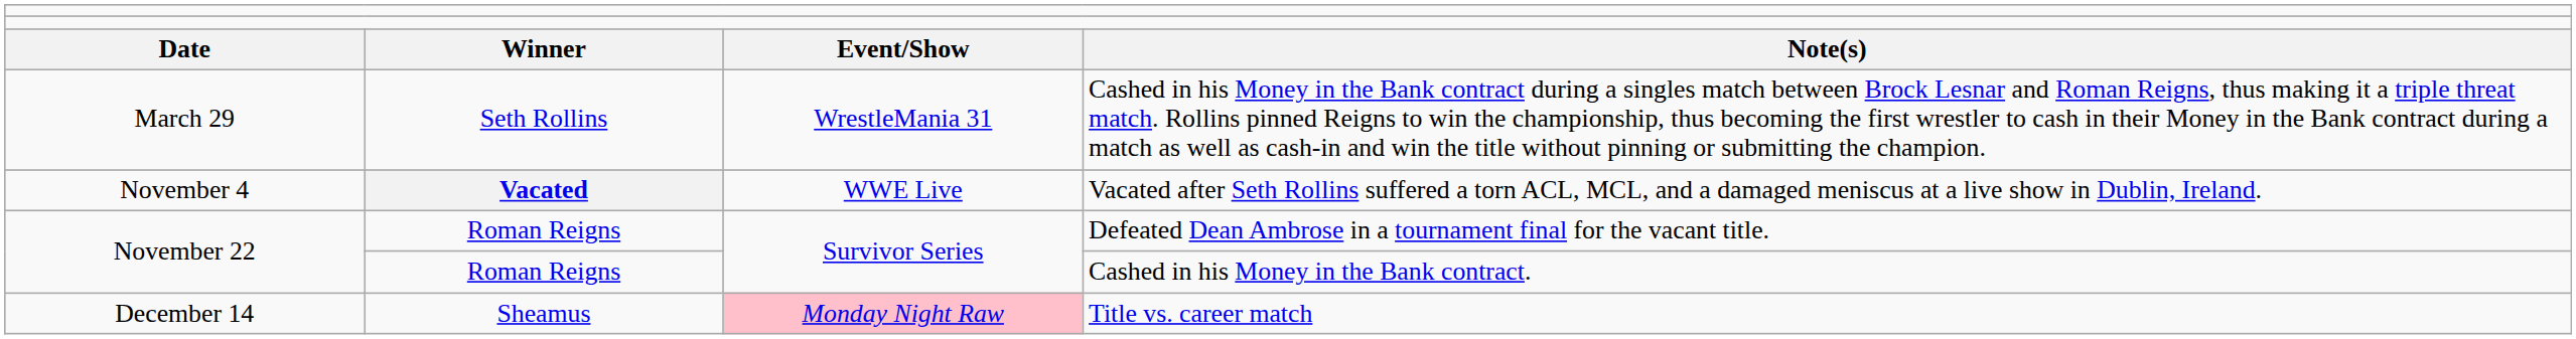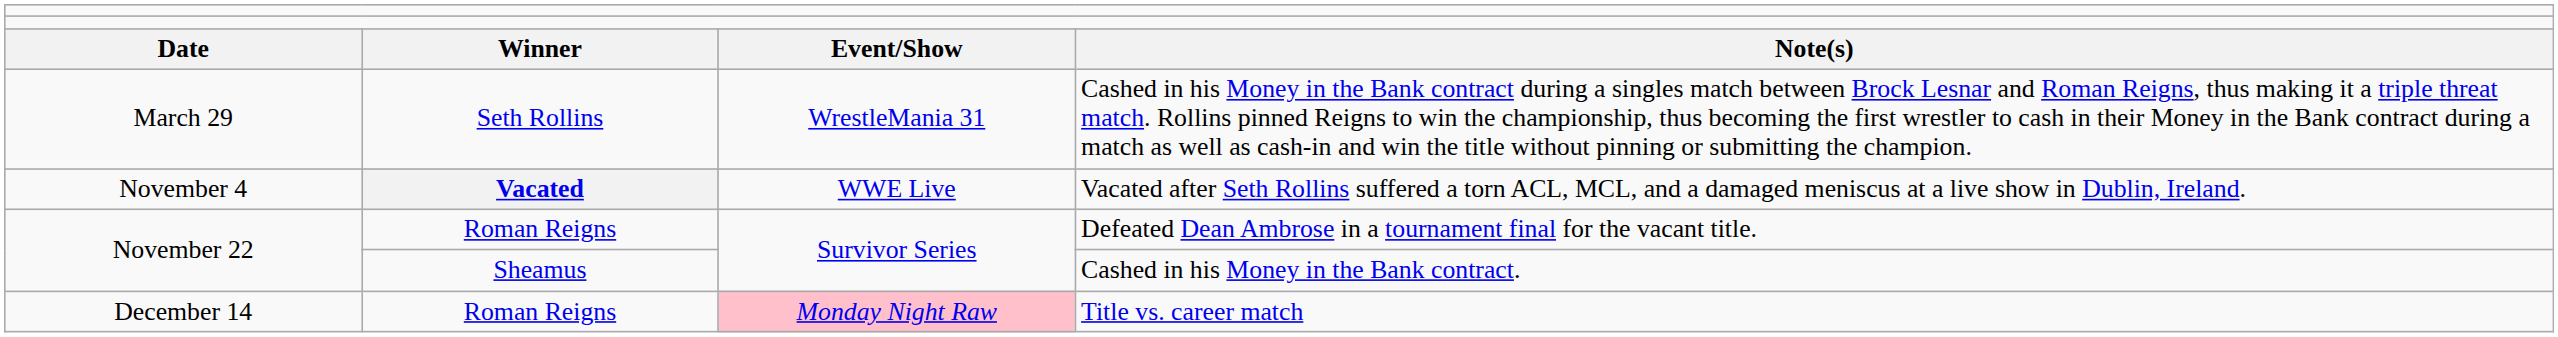Cashed in his Money in the Bank contract. | column 2: Roman Reigns -> Sheamus
Title vs. career match | column 2: Sheamus -> Roman Reigns
